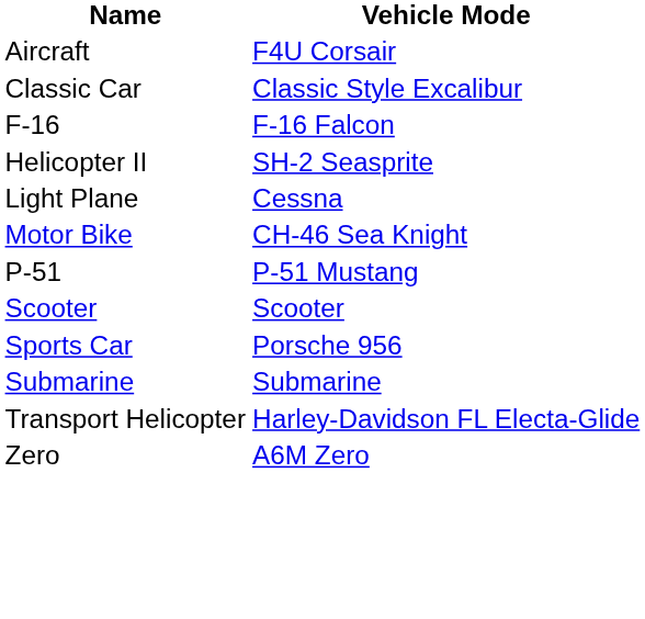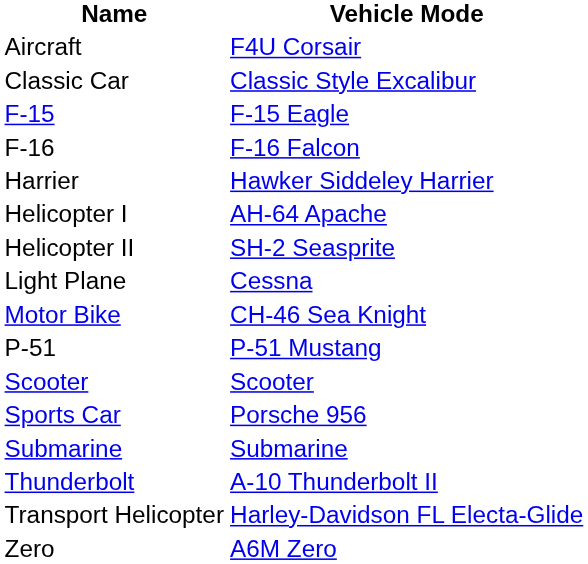+ row: F-15 | F-15 Eagle
+ row: Harrier | Hawker Siddeley Harrier
+ row: Helicopter I | AH-64 Apache
+ row: Thunderbolt | A-10 Thunderbolt II
